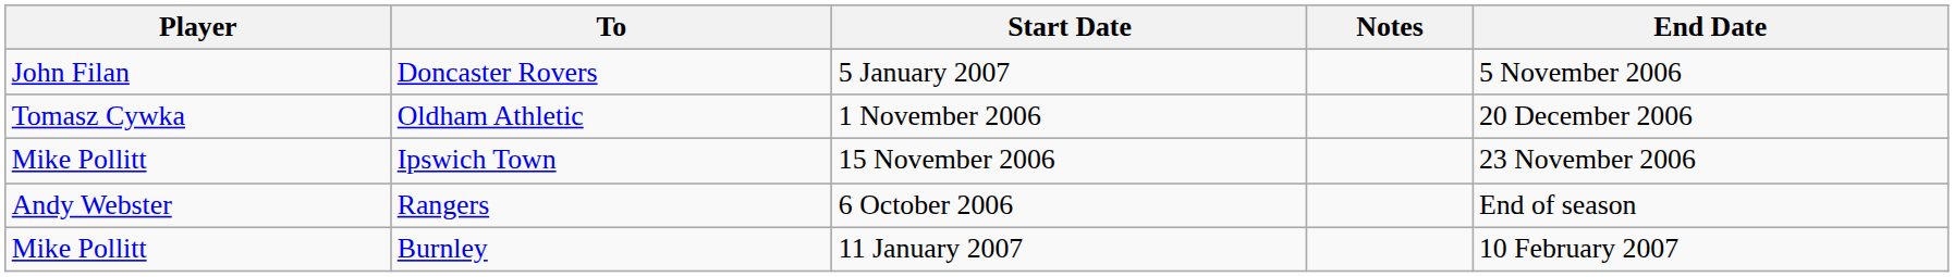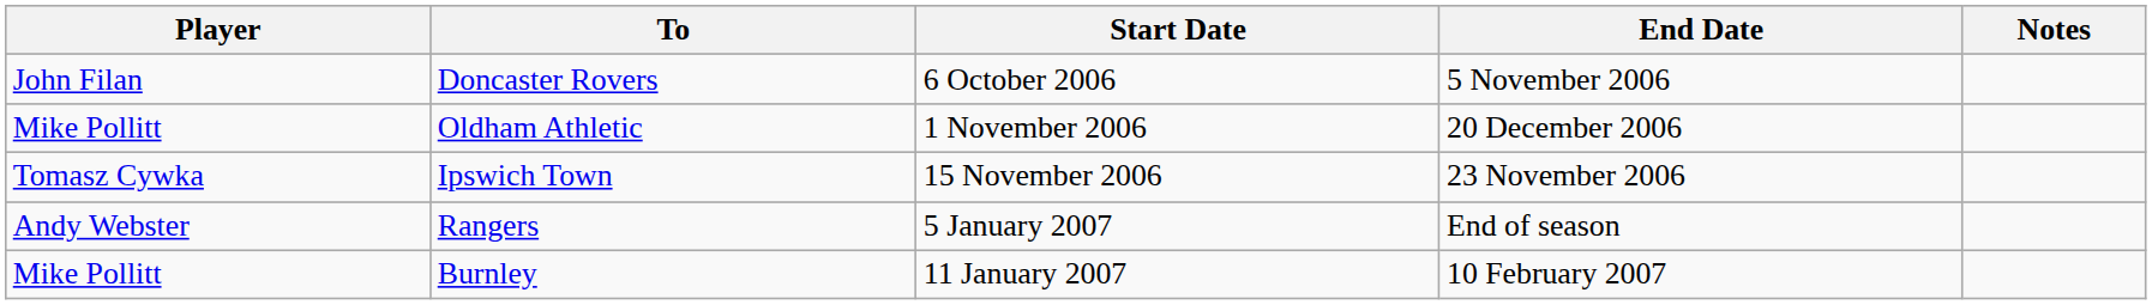columns swapped: End Date <-> Notes
Doncaster Rovers | Start Date: 5 January 2007 -> 6 October 2006
Oldham Athletic | Player: Tomasz Cywka -> Mike Pollitt
Ipswich Town | Player: Mike Pollitt -> Tomasz Cywka
Rangers | Start Date: 6 October 2006 -> 5 January 2007
